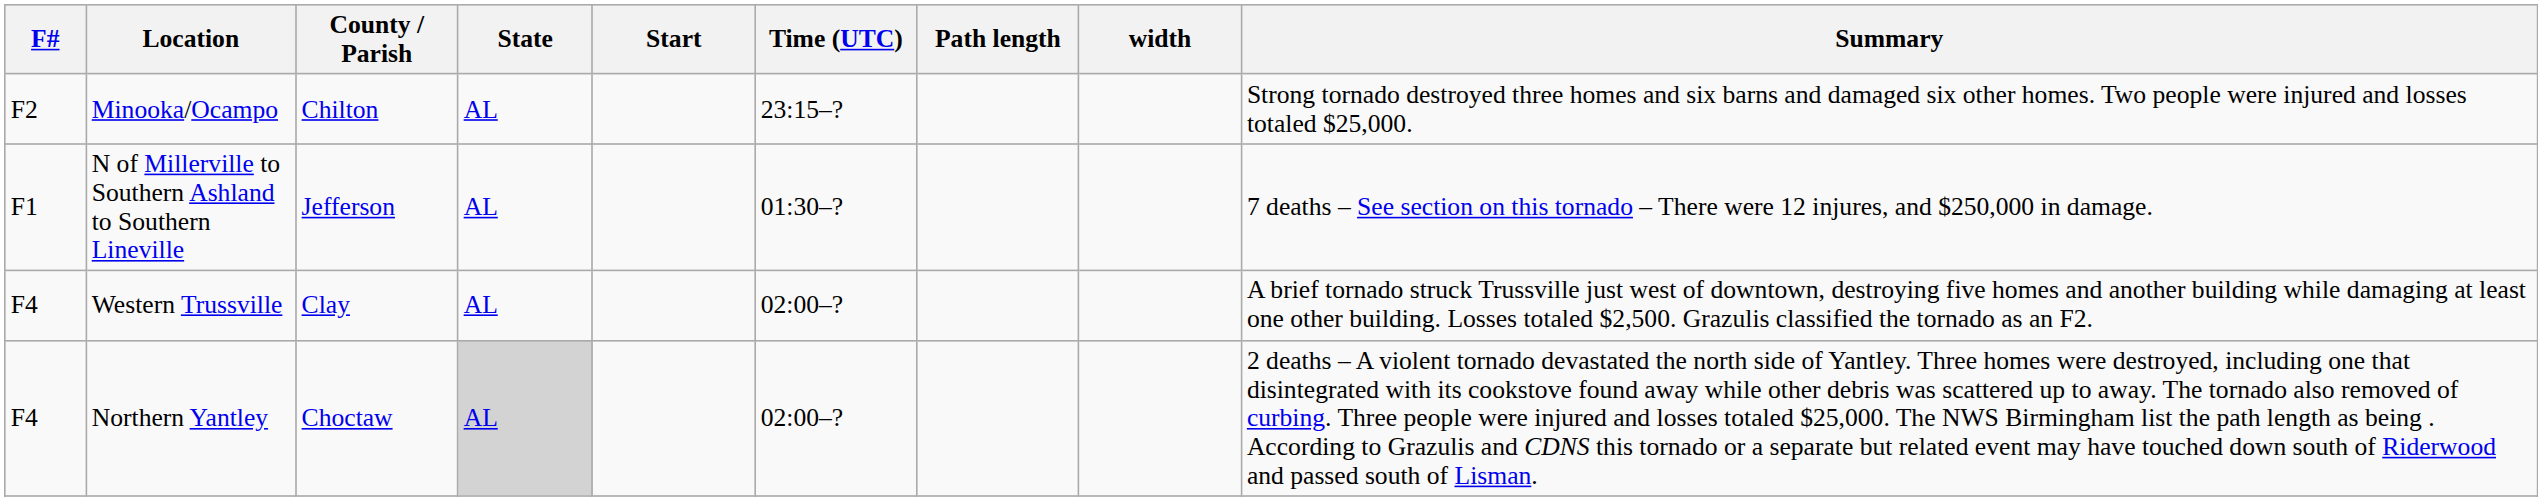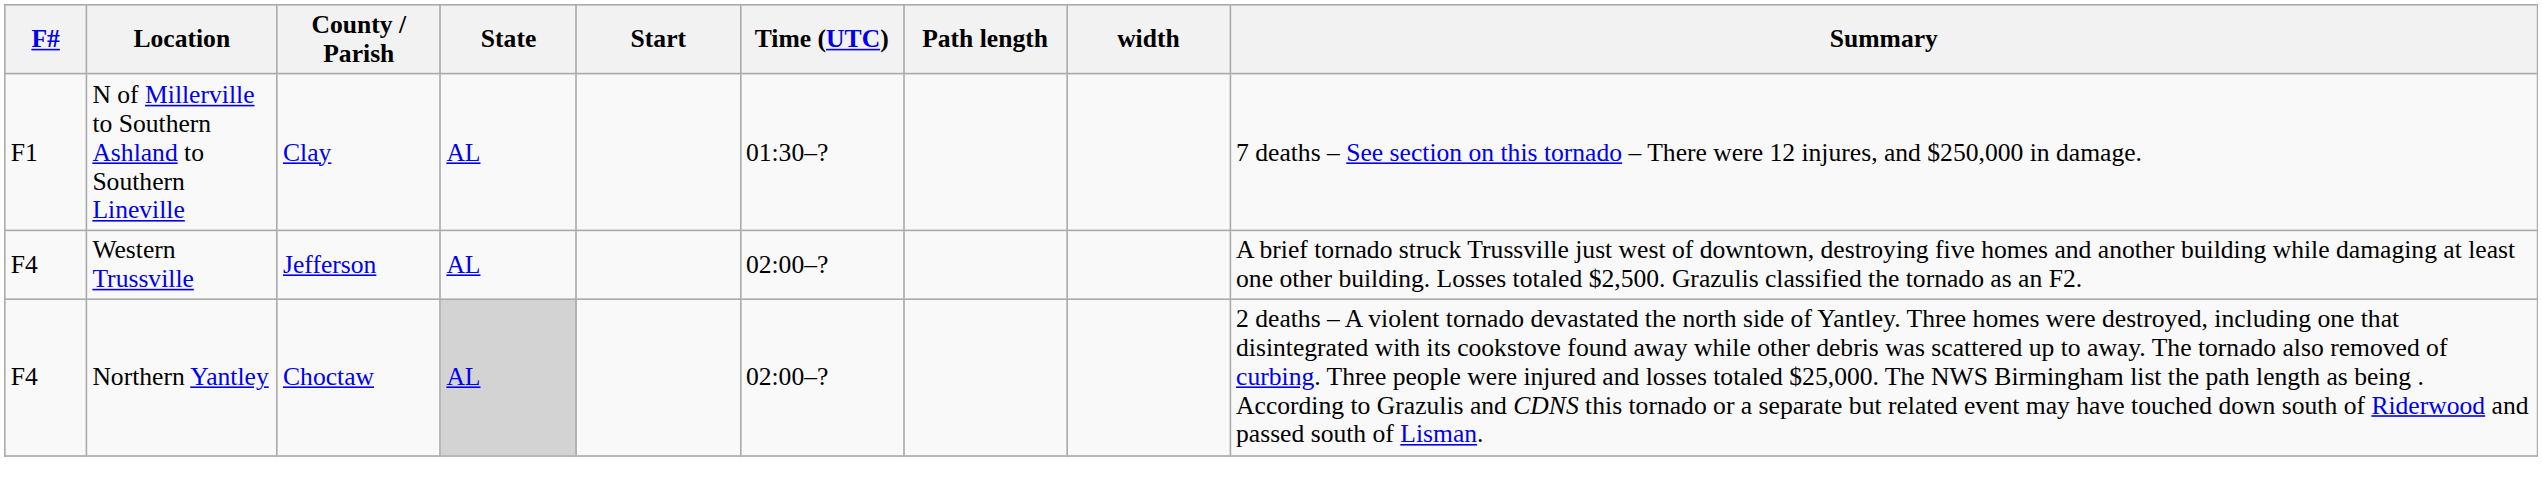- row: F2 | Minooka/Ocampo | Chilton | AL | 23:15–? | Strong tornado destroyed three homes and six barns and damaged six other homes. Two people were injured and losses totaled $25,000.
N of Millerville to Southern Ashland to Southern Lineville | County / Parish: Jefferson -> Clay
Western Trussville | County / Parish: Clay -> Jefferson
